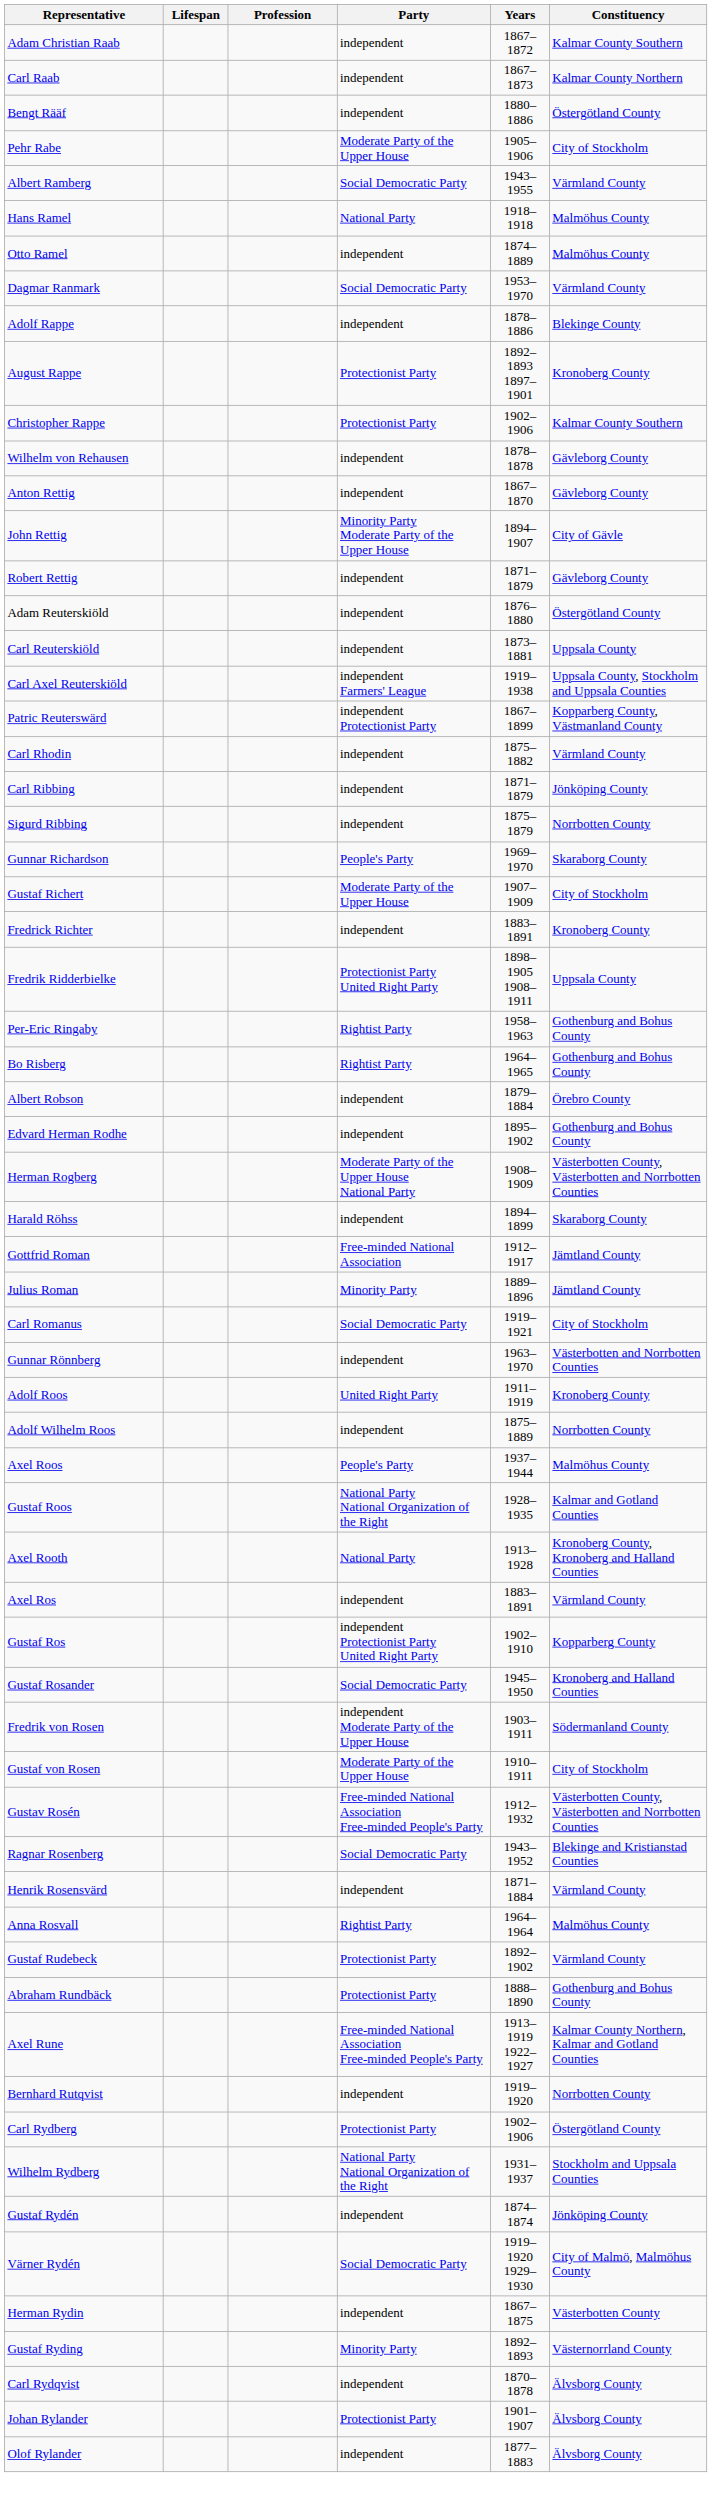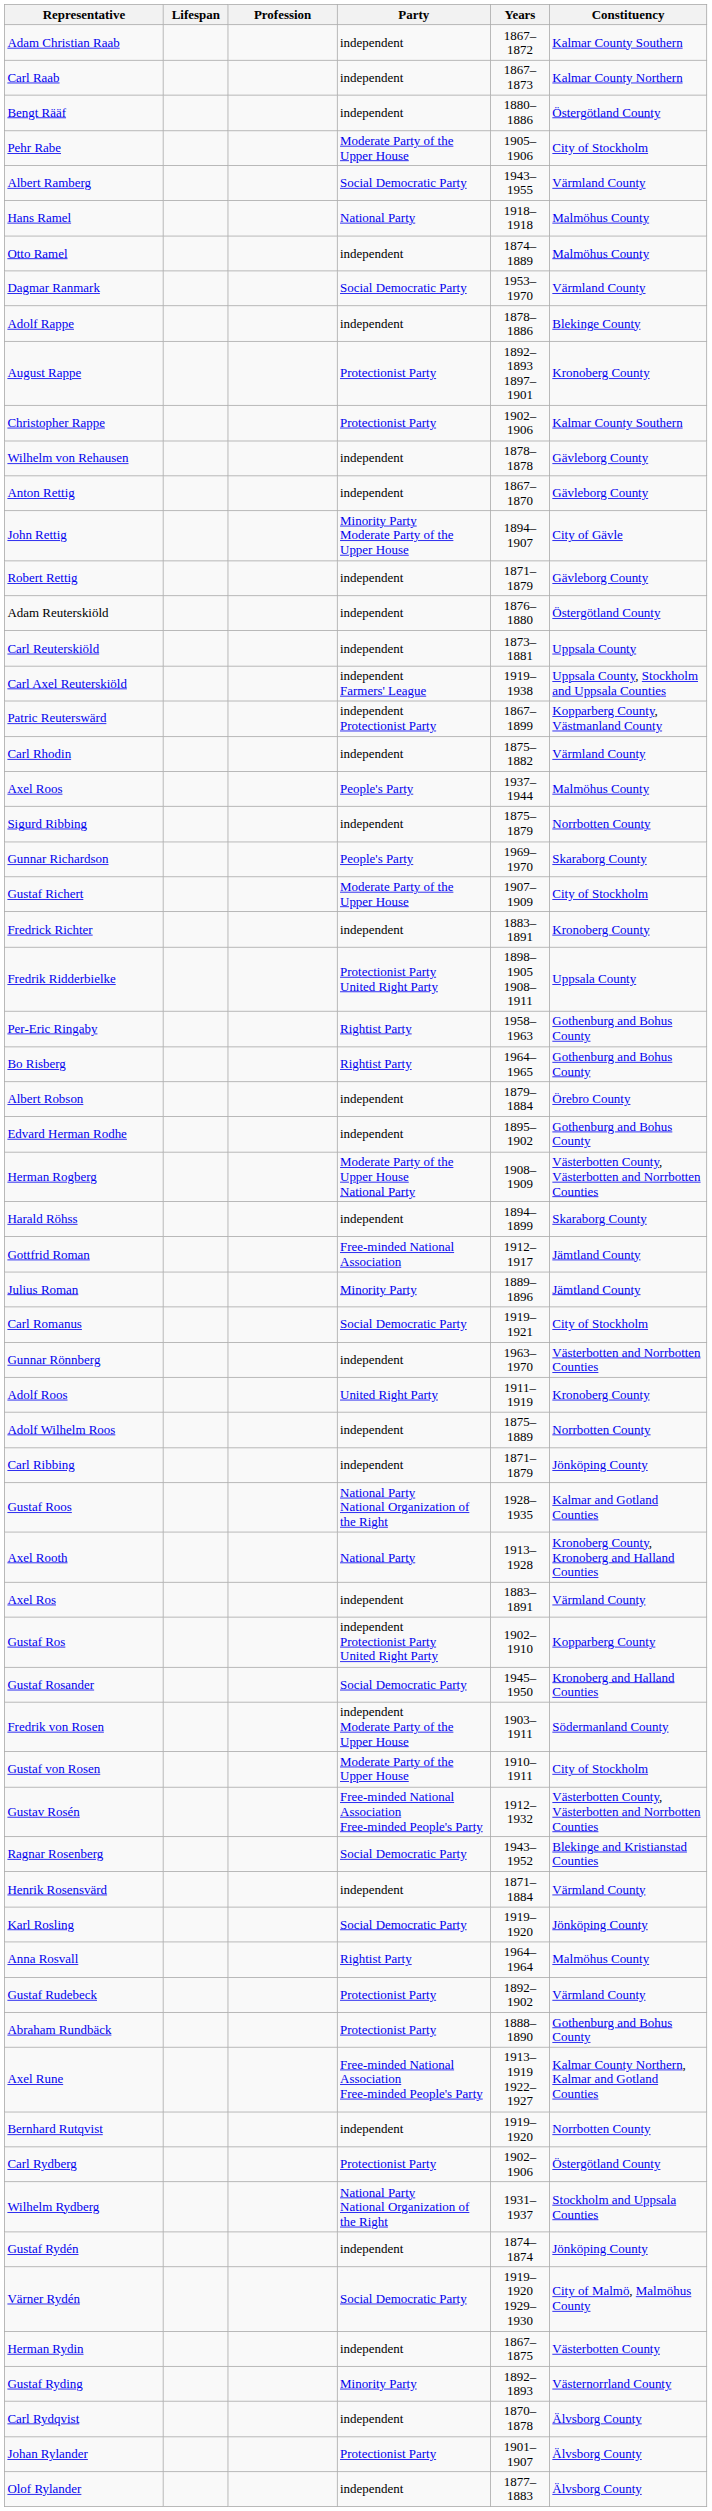rows swapped: Carl Ribbing <-> Axel Roos
+ row: Karl Rosling | Social Democratic Party | 1919–1920 | Jönköping County
